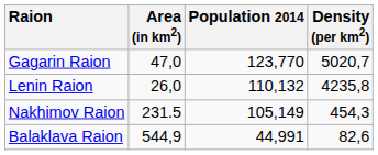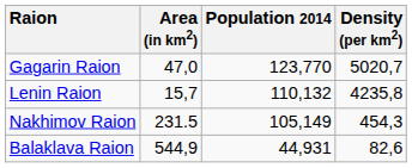Lenin Raion | Area (in km2): 26,0 -> 15,7
Balaklava Raion | Population 2014: 44,991 -> 44,931
